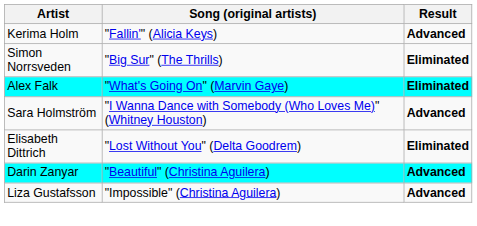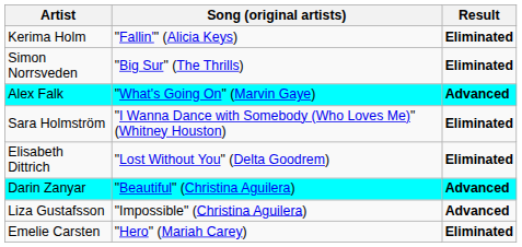Kerima Holm | Result: Advanced -> Eliminated
Alex Falk | Result: Eliminated -> Advanced
Sara Holmström | Result: Advanced -> Eliminated
+ row: Emelie Carsten | "Hero" (Mariah Carey) | Eliminated
